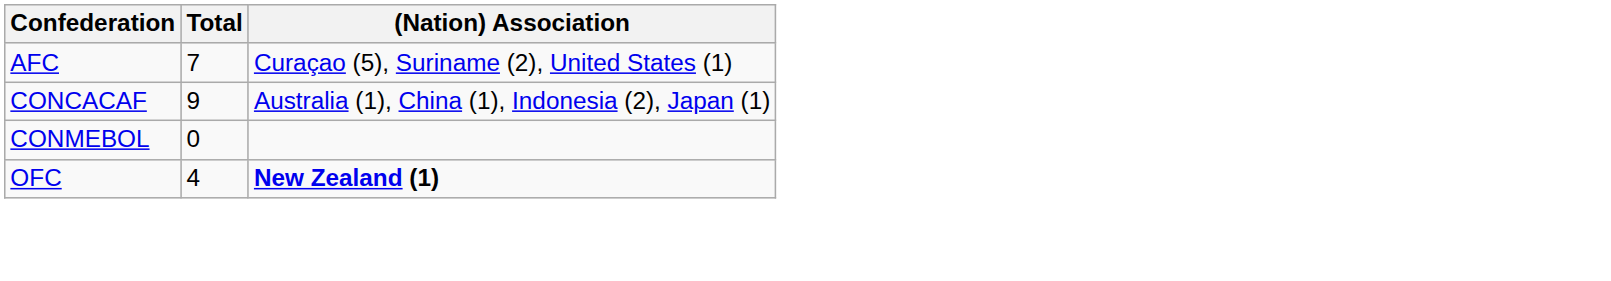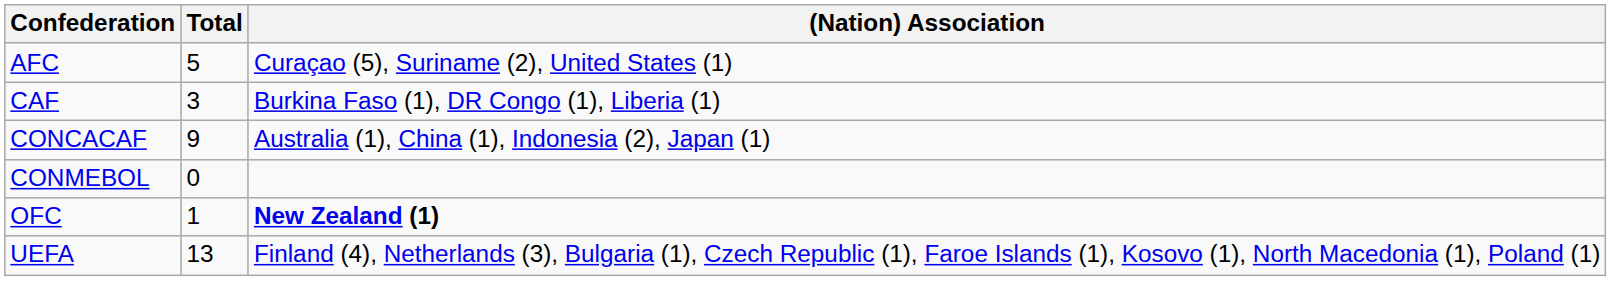AFC | Total: 7 -> 5
+ row: CAF | 3 | Burkina Faso (1), DR Congo (1), Liberia (1)
OFC | Total: 4 -> 1
+ row: UEFA | 13 | Finland (4), Netherlands (3), Bulgaria (1), Czech Republic (1), Faroe Islands (1), Kosovo (1), North Macedonia (1), Poland (1)
